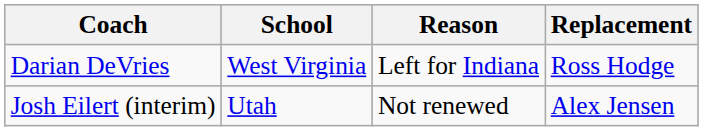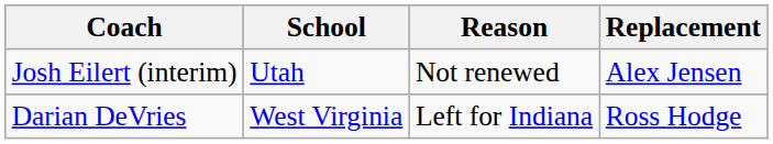rows swapped: Josh Eilert (interim) <-> Darian DeVries
